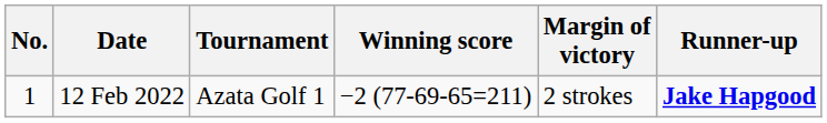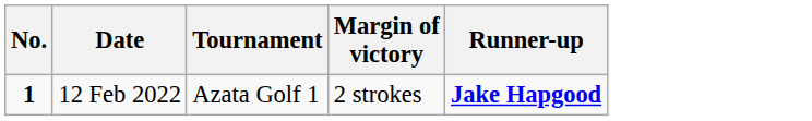- column: Winning score | −2 (77-69-65=211)
12 Feb 2022 | No.: normal -> bold
